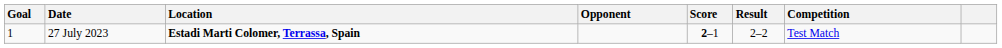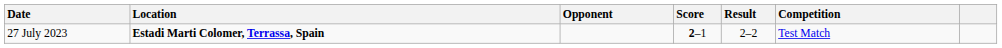- column: Goal | 1
